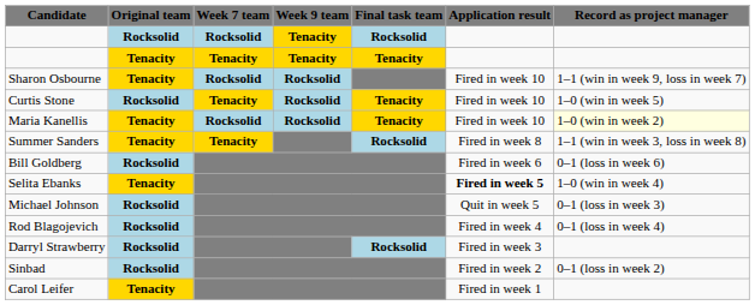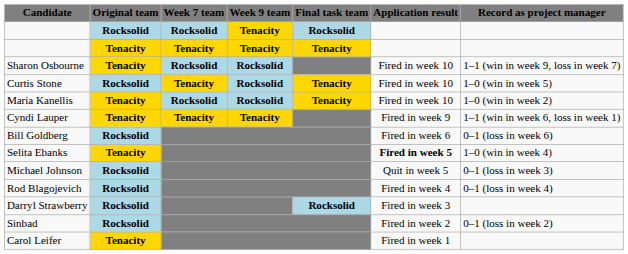Maria Kanellis | Record as project manager: lightyellow background -> no background
+ row: Cyndi Lauper | Tenacity | Tenacity | Tenacity | Fired in week 9 | 1–1 (win in week 6, loss in week 1)
- row: Summer Sanders | Tenacity | Tenacity | Rocksolid | Fired in week 8 | 1–1 (win in week 3, loss in week 8)
